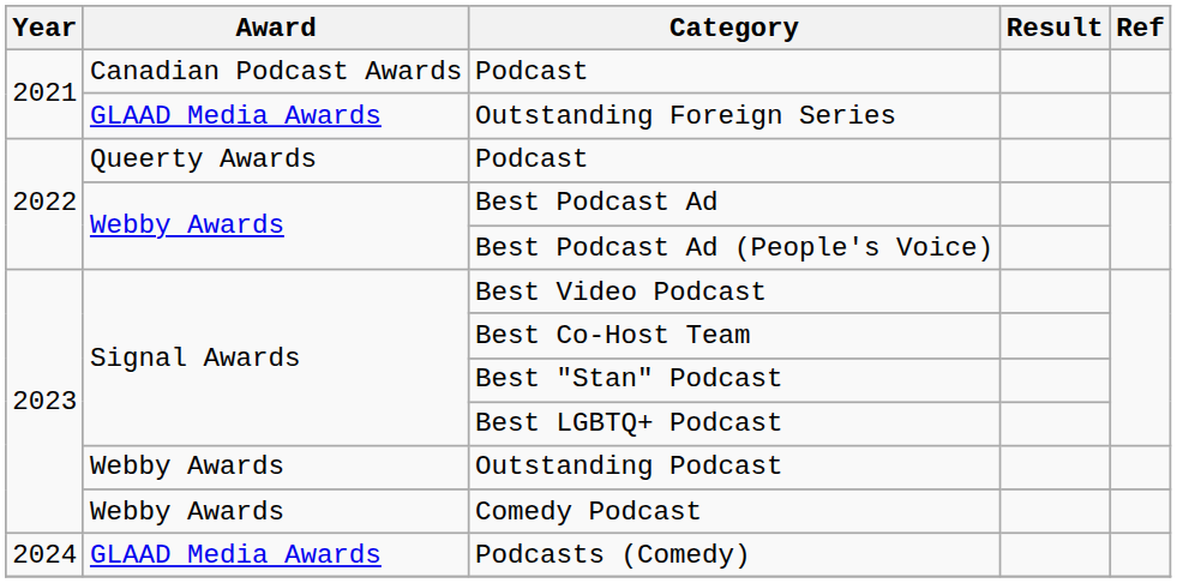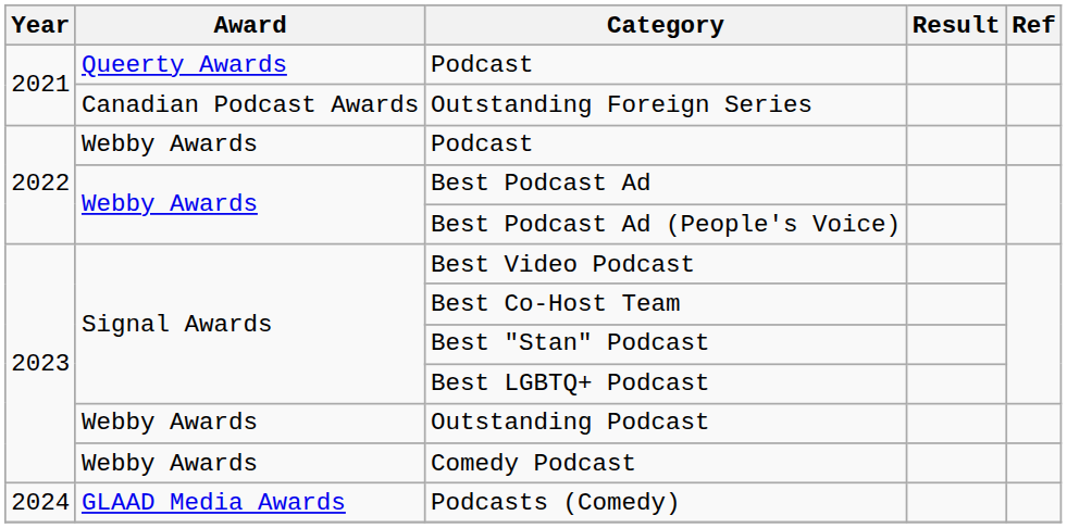2021 / Podcast | Award: Canadian Podcast Awards -> Queerty Awards
Outstanding Foreign Series | Award: GLAAD Media Awards -> Canadian Podcast Awards
2022 / Podcast | Award: Queerty Awards -> Webby Awards
